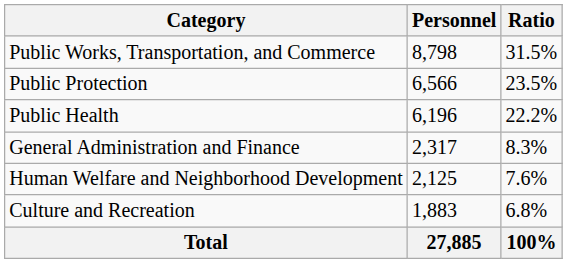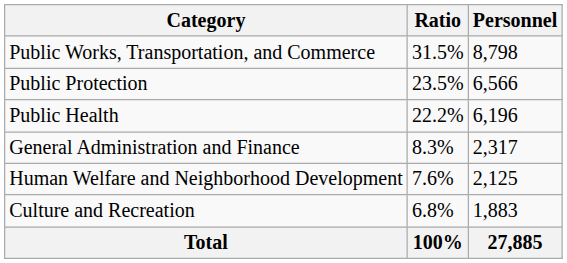columns swapped: Personnel <-> Ratio
